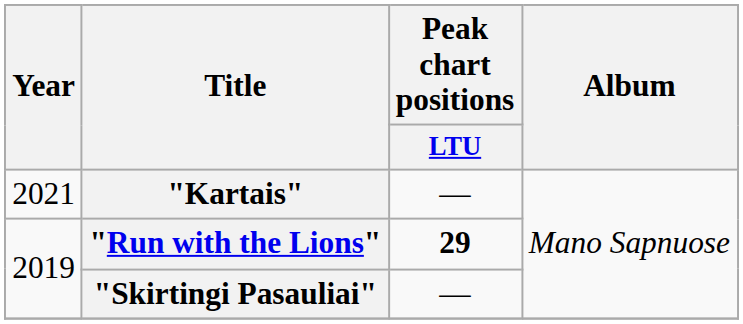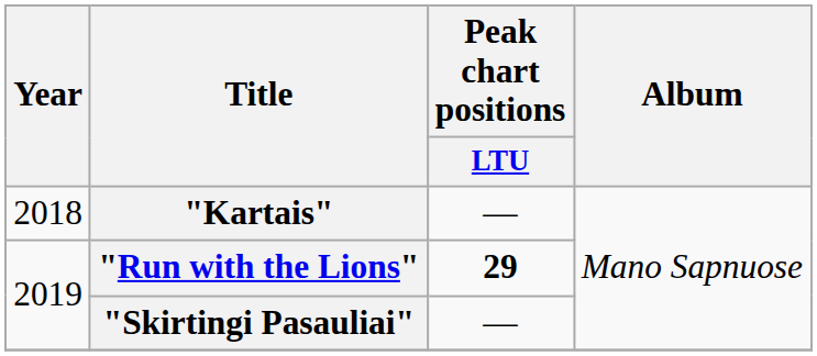"Kartais" | Year: 2021 -> 2018
